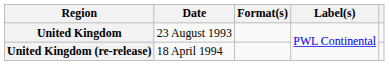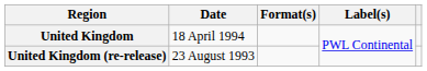United Kingdom | Date: 23 August 1993 -> 18 April 1994
United Kingdom (re-release) | Date: 18 April 1994 -> 23 August 1993
